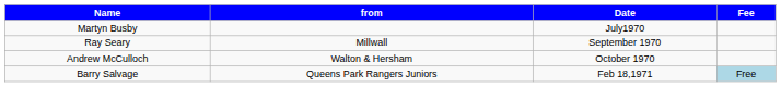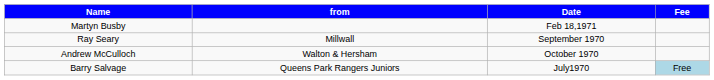Martyn Busby | Date: July1970 -> Feb 18,1971
Barry Salvage | Date: Feb 18,1971 -> July1970
